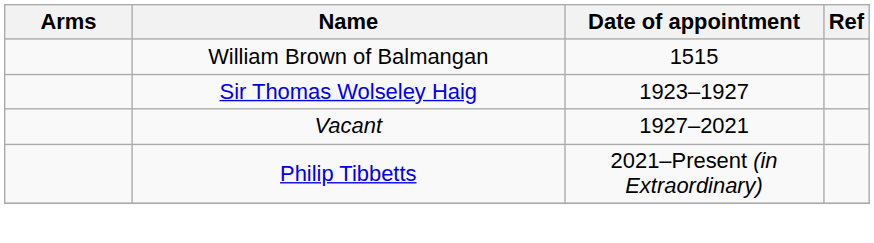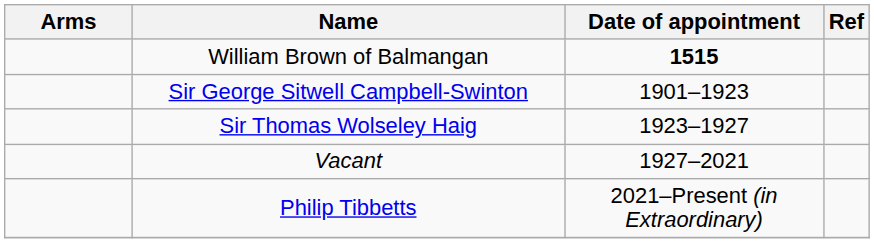William Brown of Balmangan | Date of appointment: normal -> bold
+ row: Sir George Sitwell Campbell-Swinton | 1901–1923
